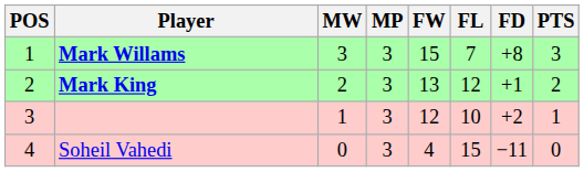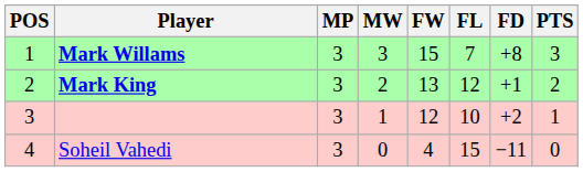columns swapped: MP <-> MW
